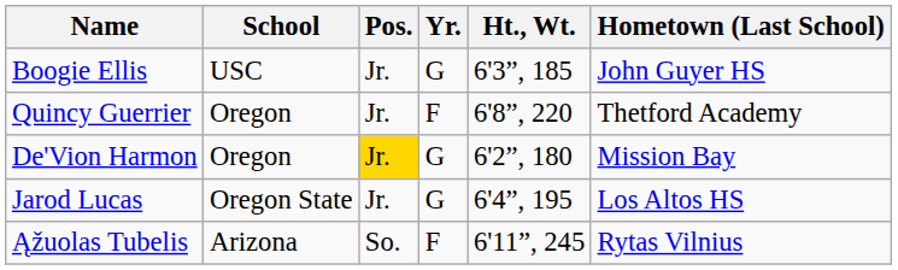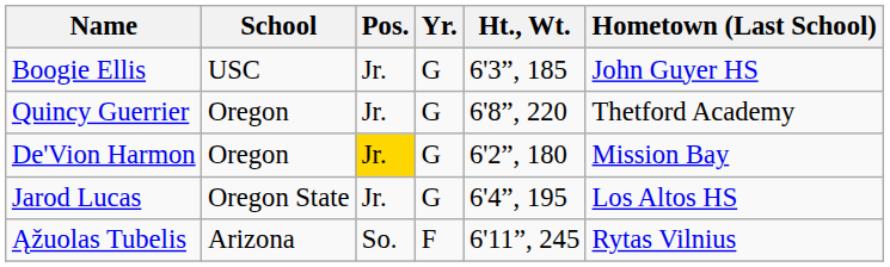Quincy Guerrier | Yr.: F -> G
